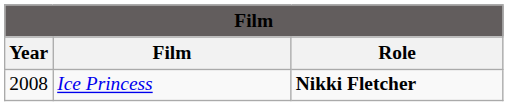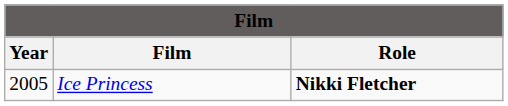Ice Princess | Year: 2008 -> 2005
